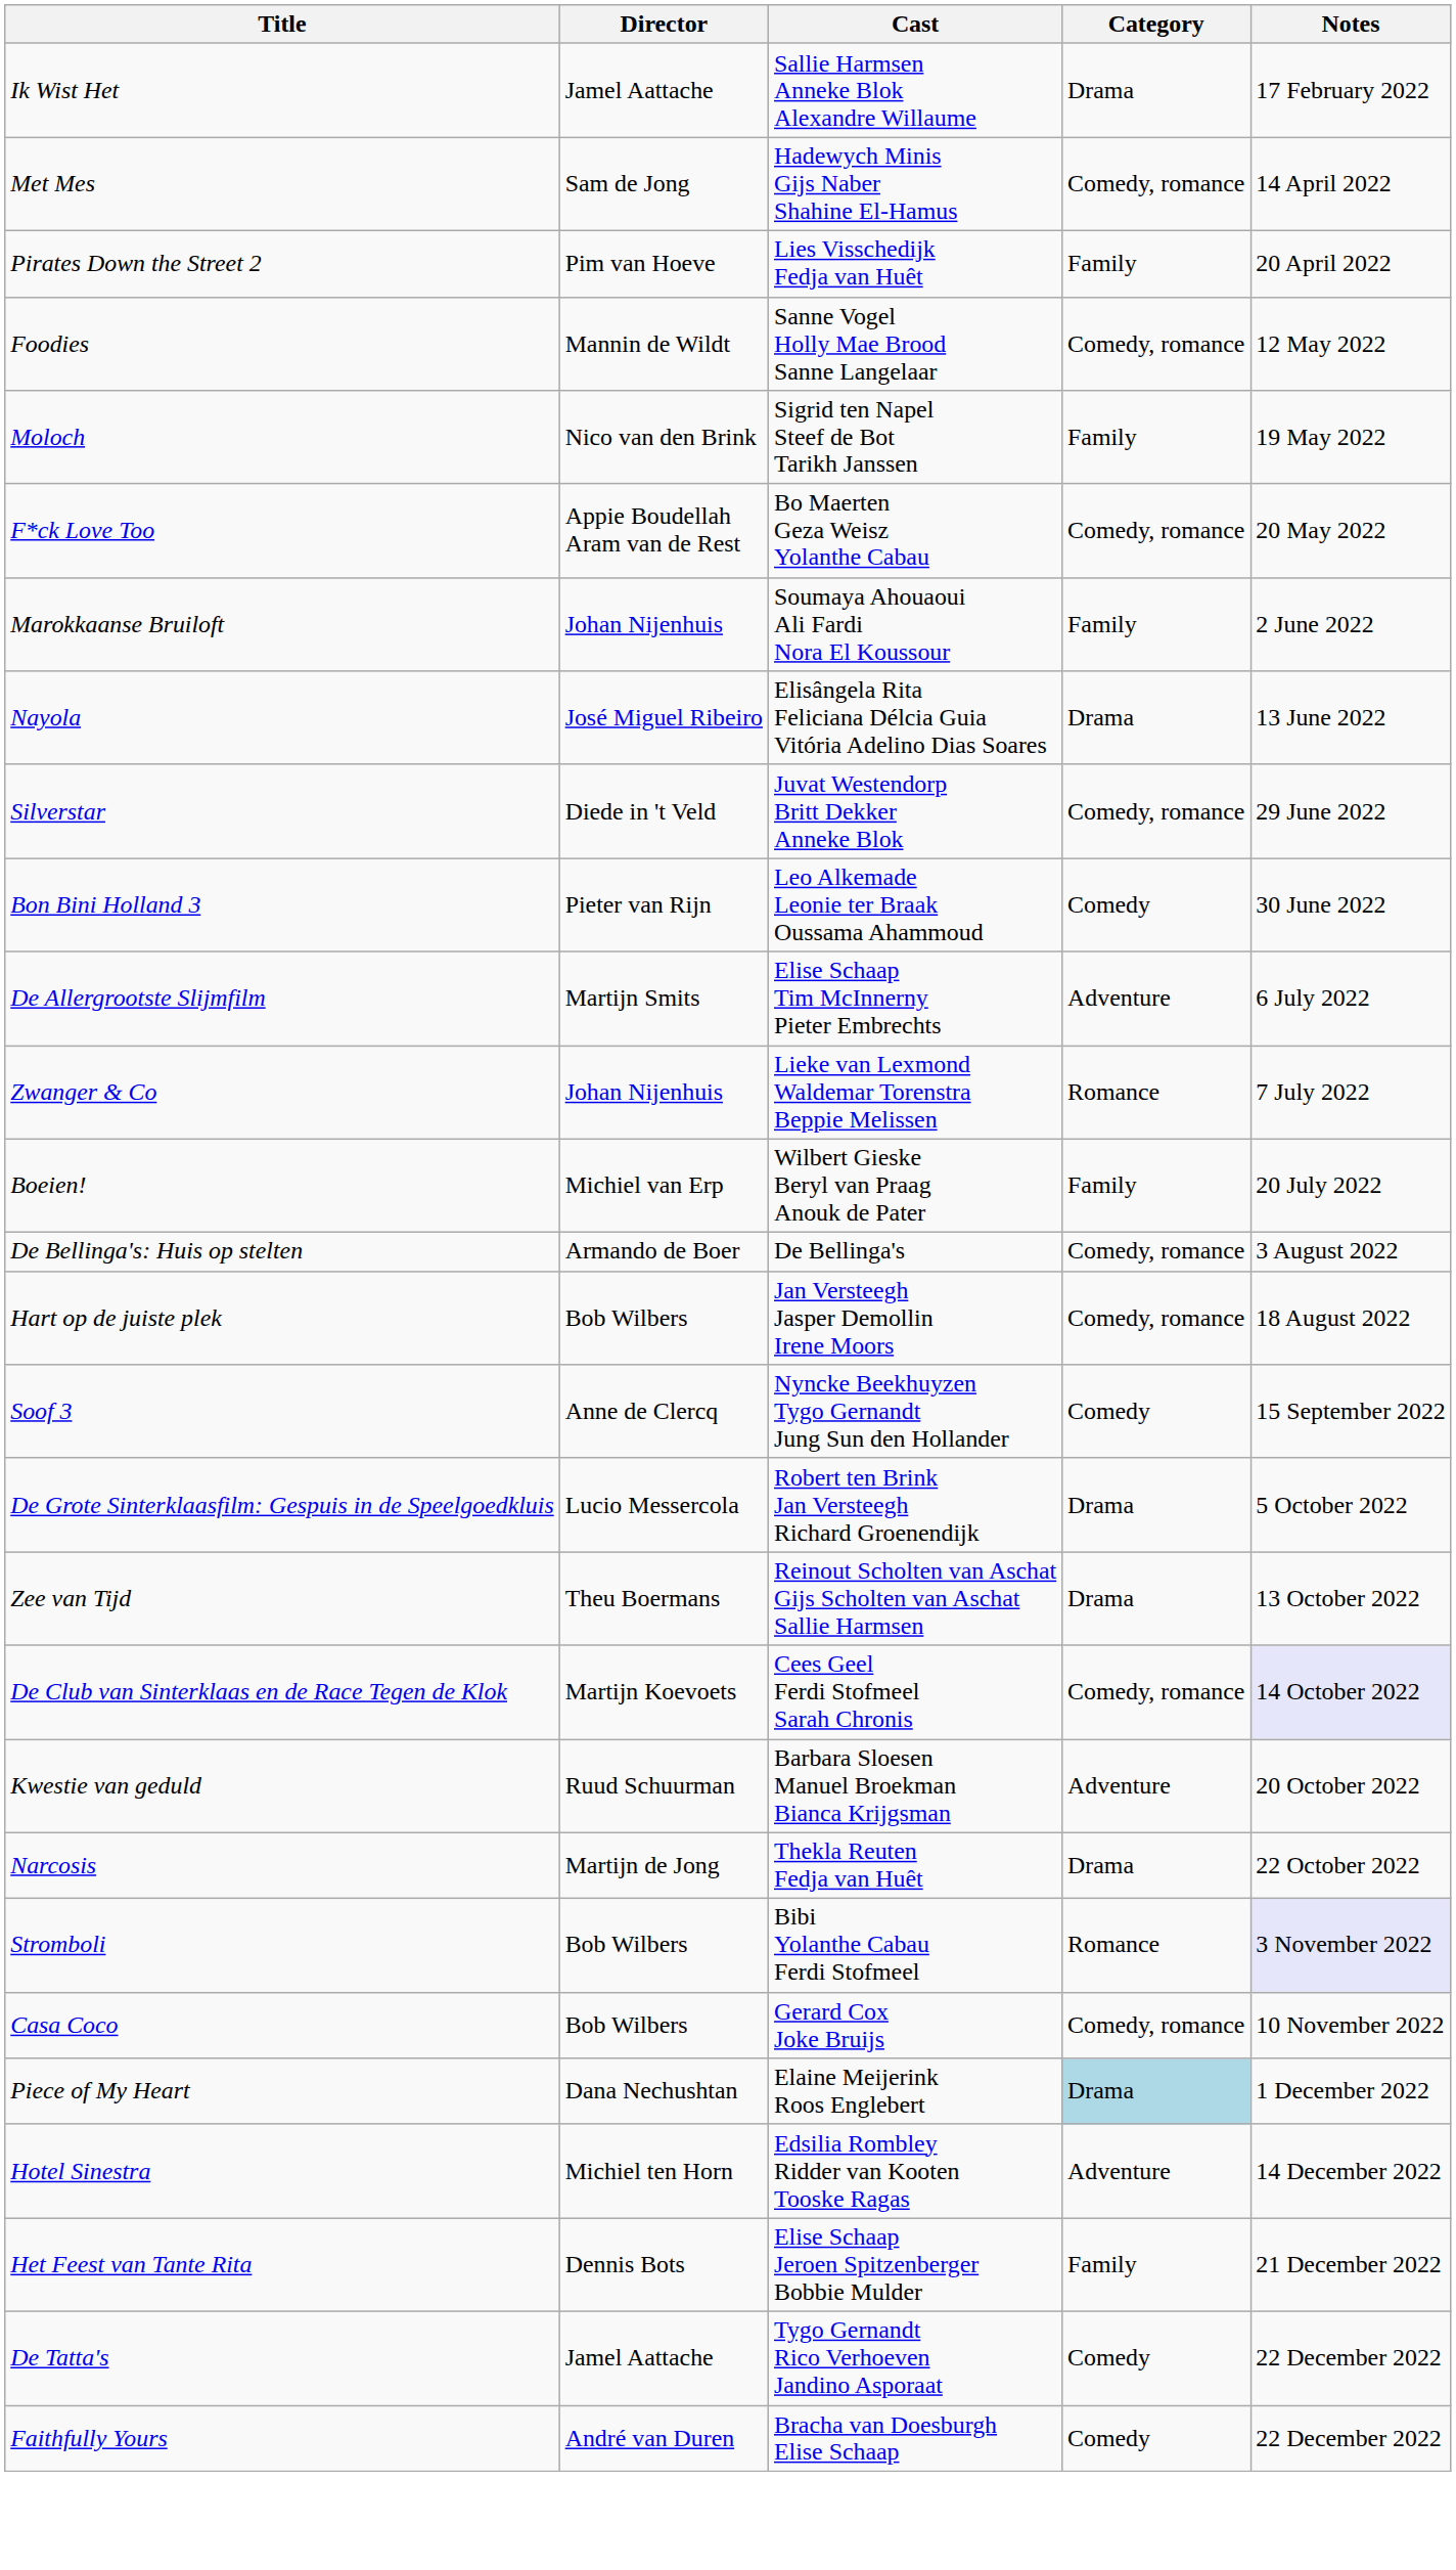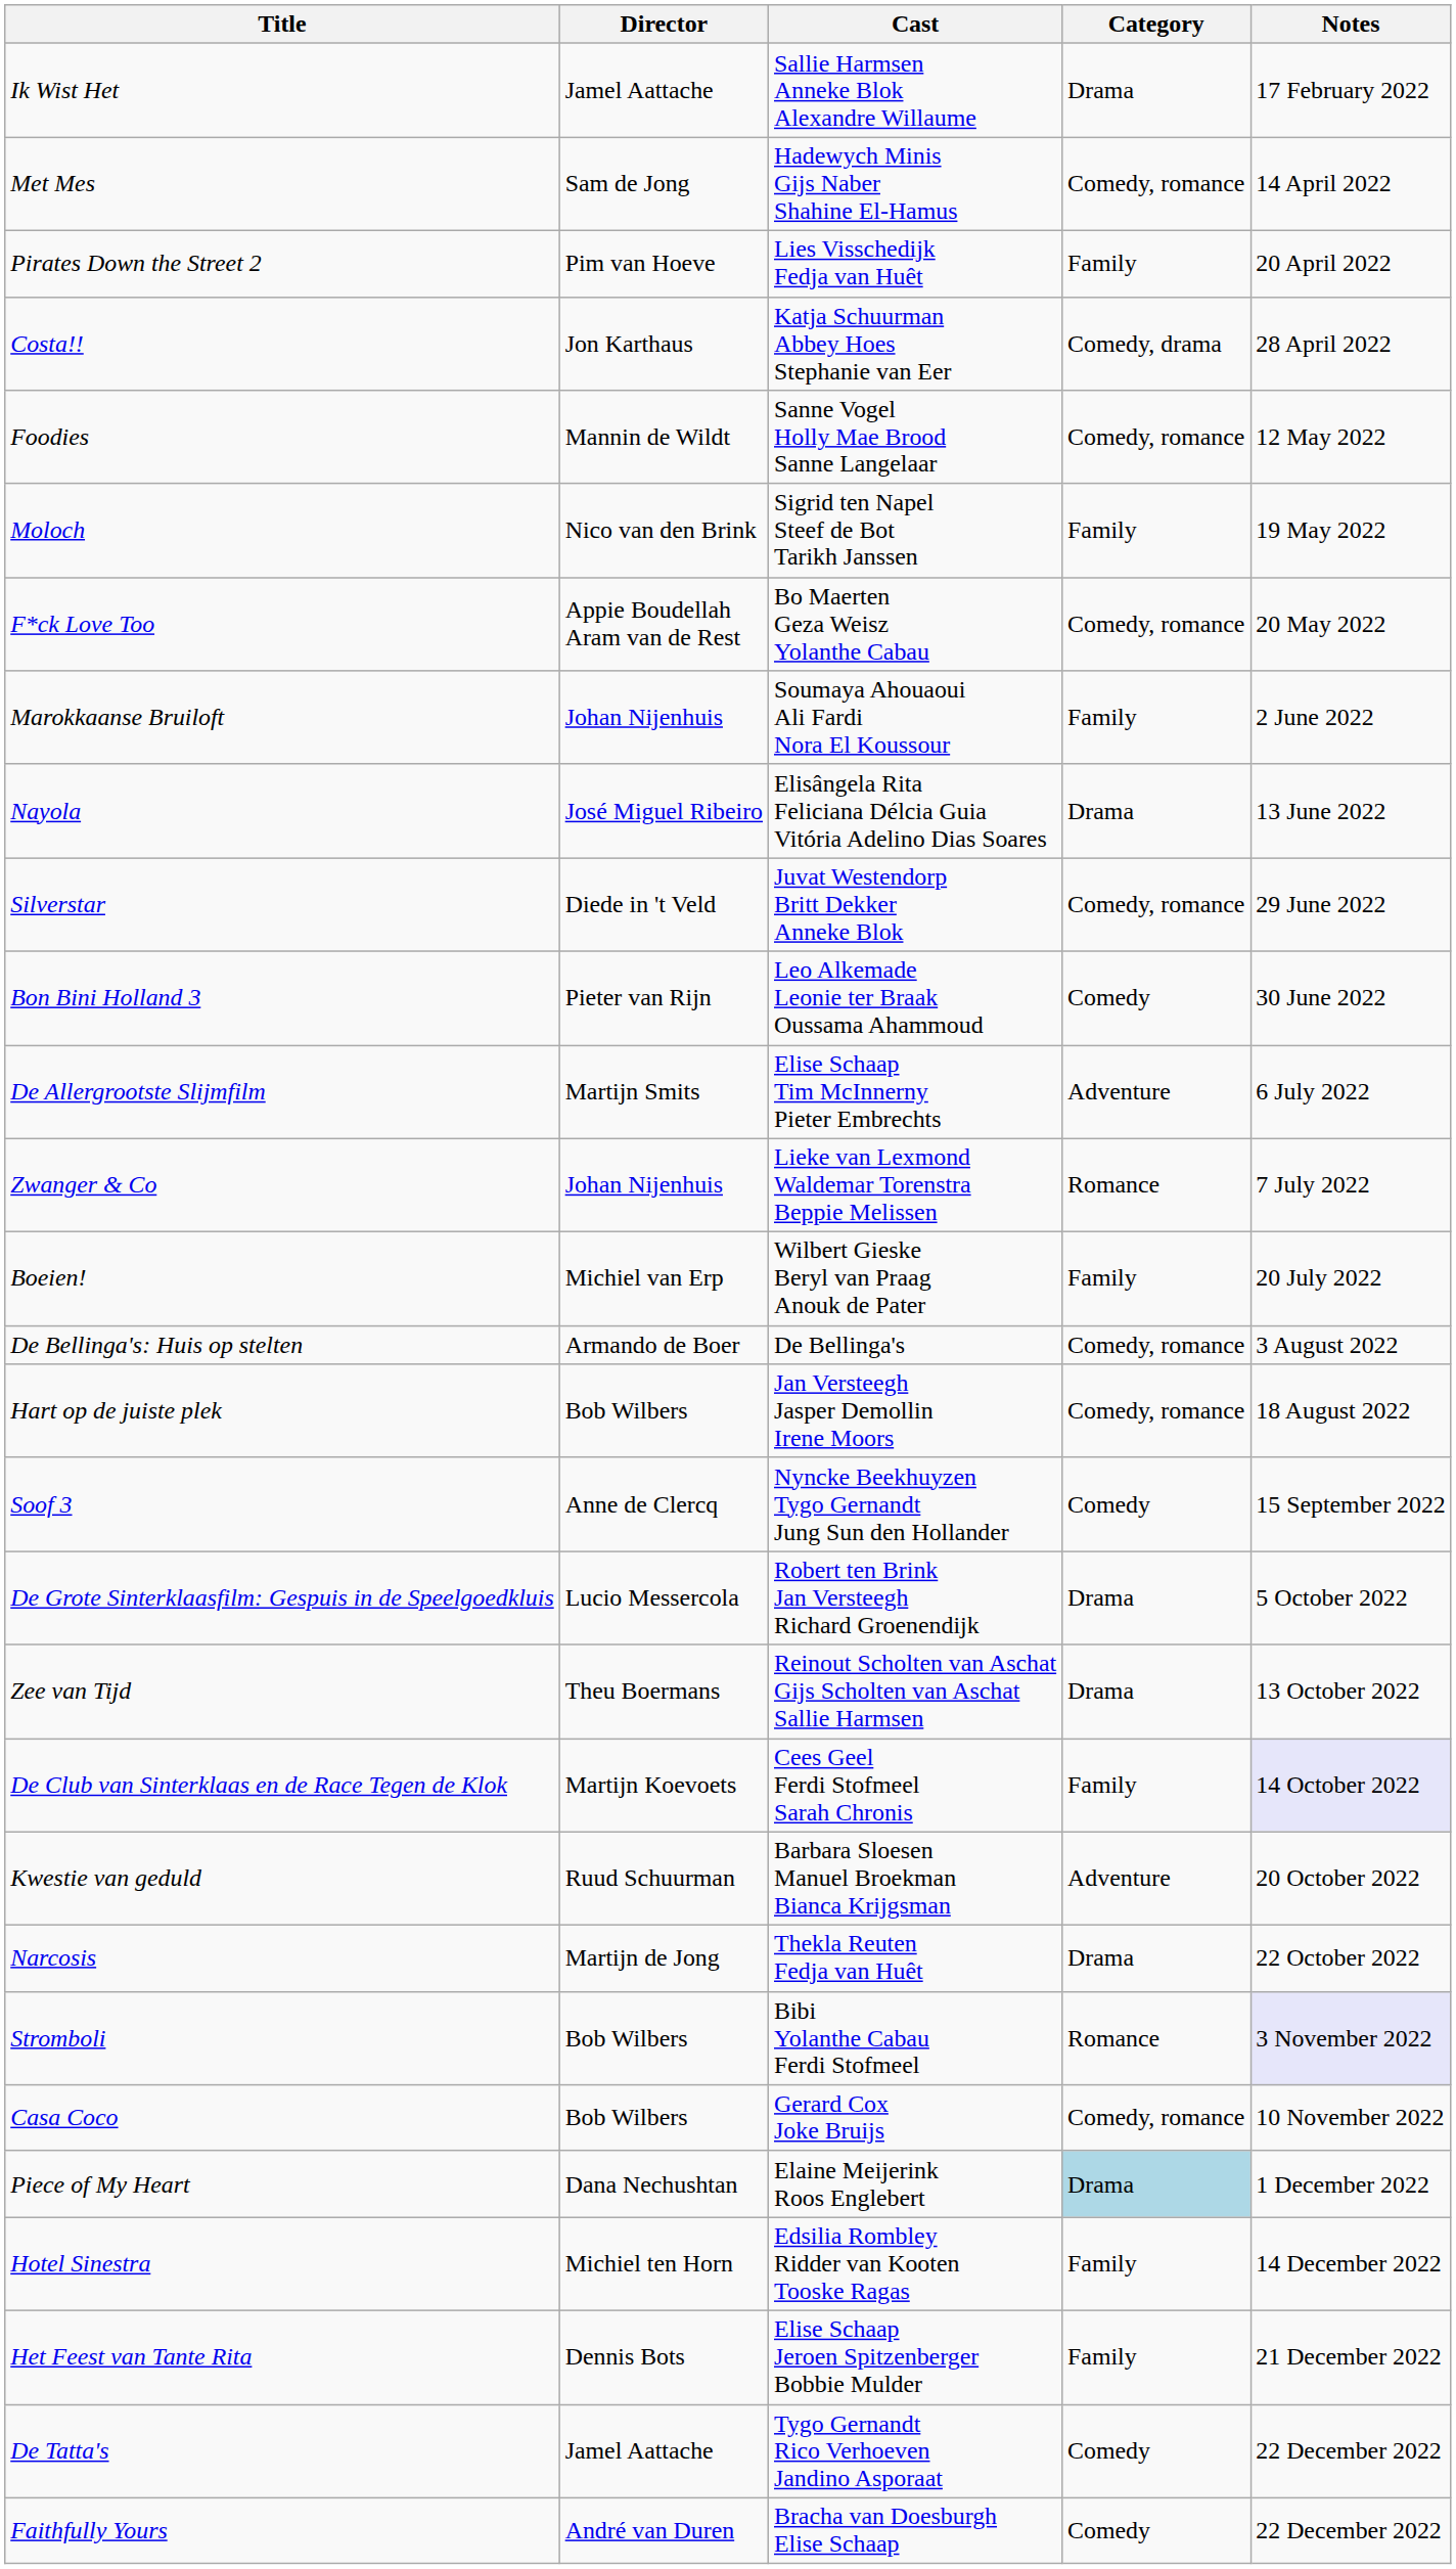+ row: Costa!! | Jon Karthaus | Katja Schuurman Abbey Hoes Stephanie van Eer | Comedy, drama | 28 April 2022
De Club van Sinterklaas en de Race Tegen de Klok | Category: Comedy, romance -> Family
Hotel Sinestra | Category: Adventure -> Family
